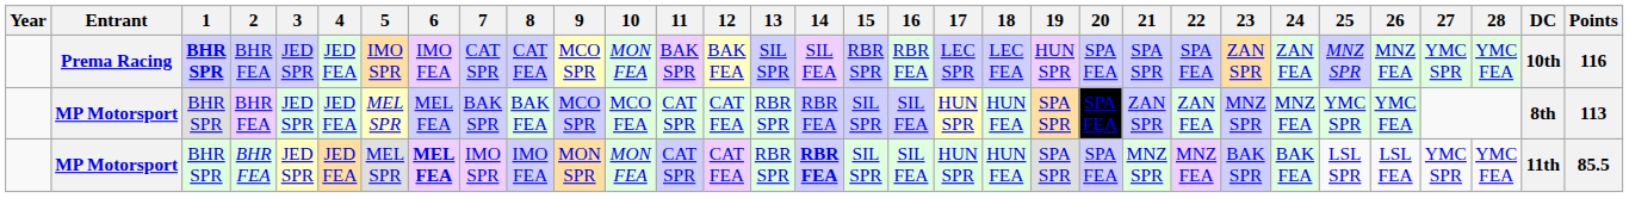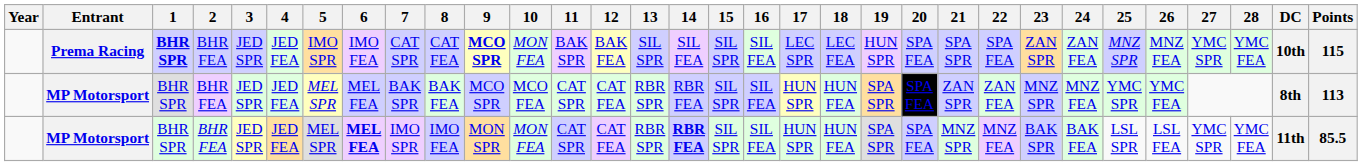Prema Racing | 9: normal -> bold
Prema Racing | 15: RBR SPR -> SIL SPR
Prema Racing | 16: RBR FEA -> SIL FEA
Prema Racing | Points: 116 -> 115
